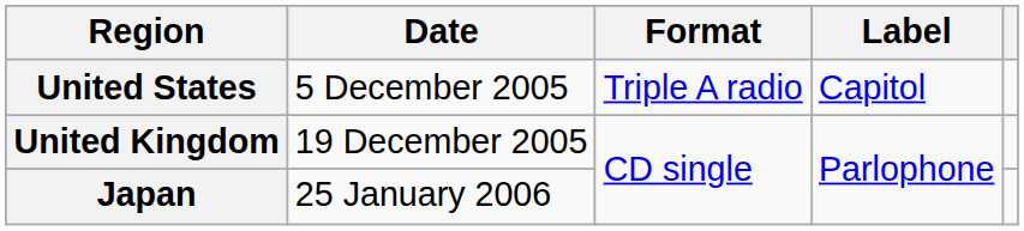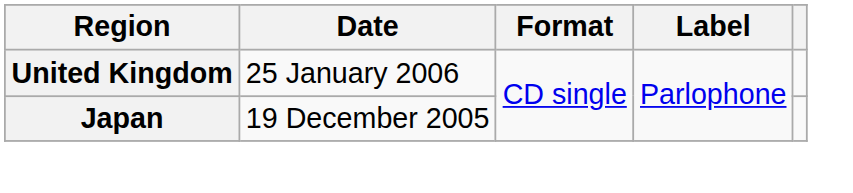- row: United States | 5 December 2005 | Triple A radio | Capitol
United Kingdom | Date: 19 December 2005 -> 25 January 2006
Japan | Date: 25 January 2006 -> 19 December 2005
